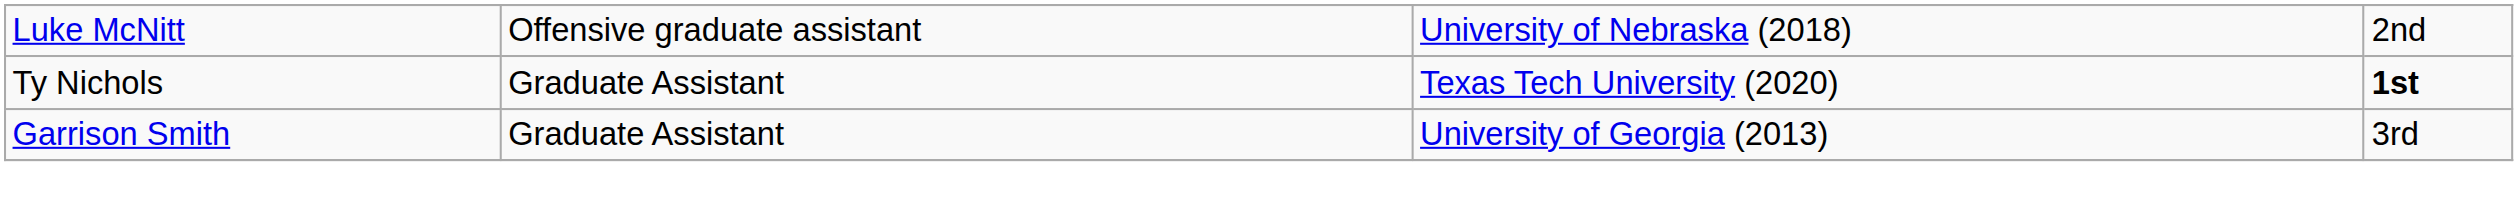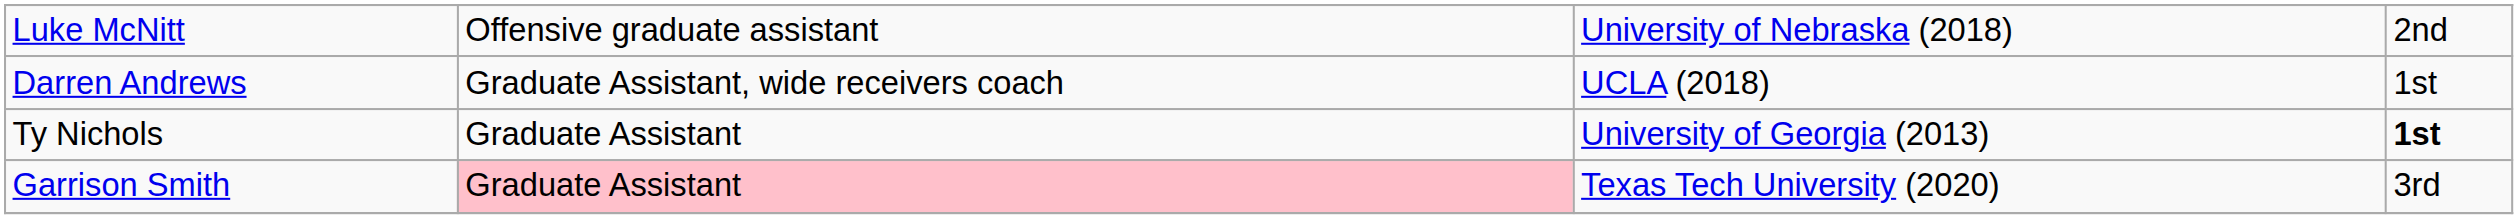+ row: Darren Andrews | Graduate Assistant, wide receivers coach | UCLA (2018) | 1st
Ty Nichols | column 3: Texas Tech University (2020) -> University of Georgia (2013)
Garrison Smith | column 2: no background -> pink background
Garrison Smith | column 3: University of Georgia (2013) -> Texas Tech University (2020)
